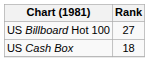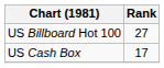US Cash Box | Rank: 18 -> 17
